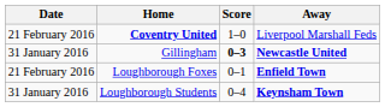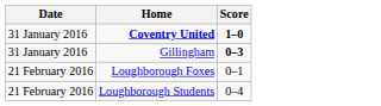- column: Away | Liverpool Marshall Feds | Newcastle United | Enfield Town | Keynsham Town
Coventry United | Date: 21 February 2016 -> 31 January 2016
Coventry United | Score: normal -> bold
Loughborough Students | Date: 31 January 2016 -> 21 February 2016
